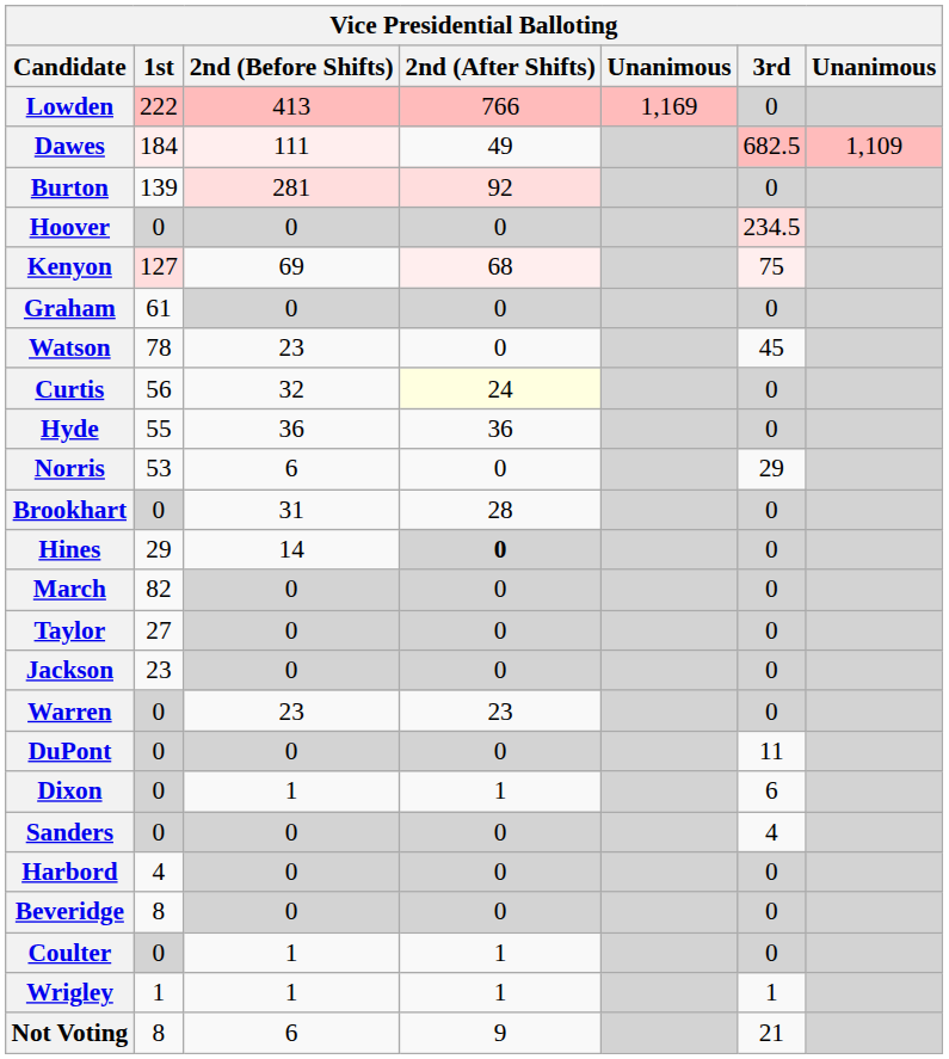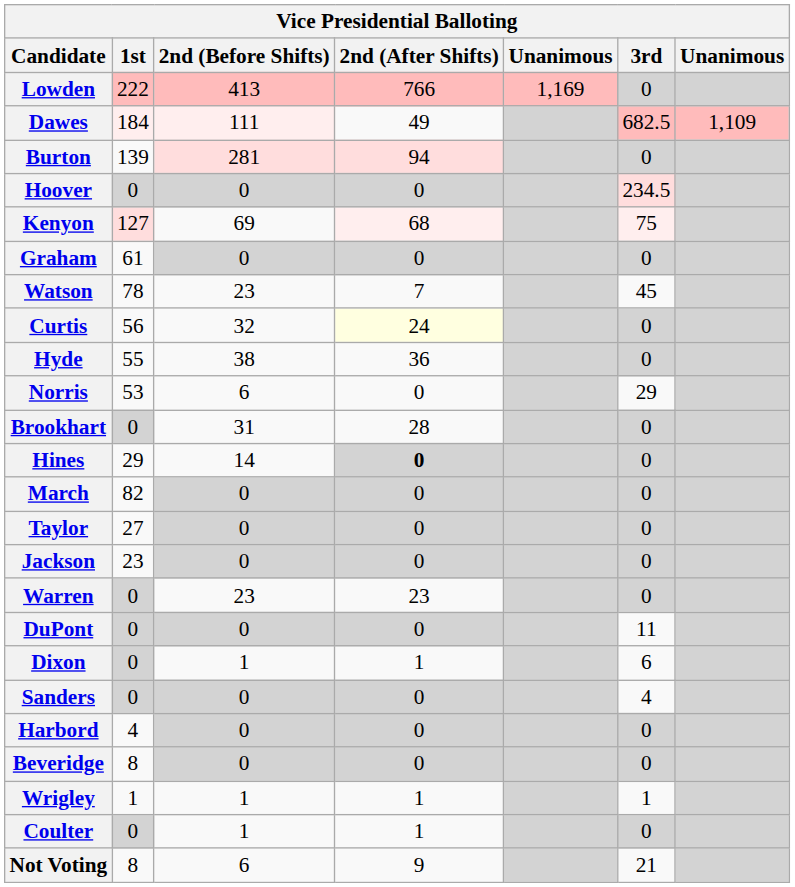Burton | 2nd (After Shifts): 92 -> 94
Watson | 2nd (After Shifts): 0 -> 7
Hyde | 2nd (Before Shifts): 36 -> 38
rows swapped: Coulter <-> Wrigley
